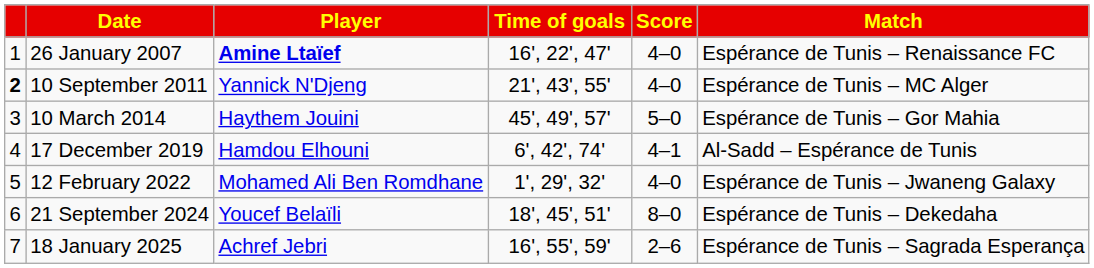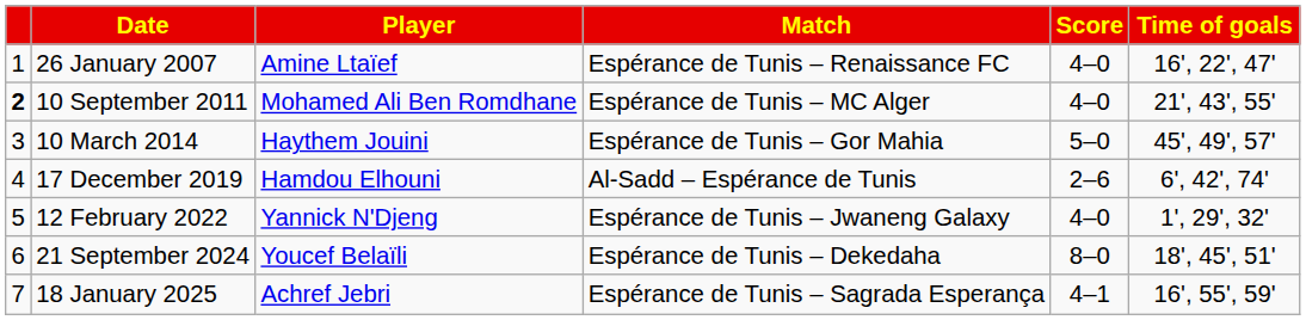columns swapped: Match <-> Time of goals
26 January 2007 | Player: bold -> normal
10 September 2011 | Player: Yannick N'Djeng -> Mohamed Ali Ben Romdhane
17 December 2019 | Score: 4–1 -> 2–6
12 February 2022 | Player: Mohamed Ali Ben Romdhane -> Yannick N'Djeng
18 January 2025 | Score: 2–6 -> 4–1
